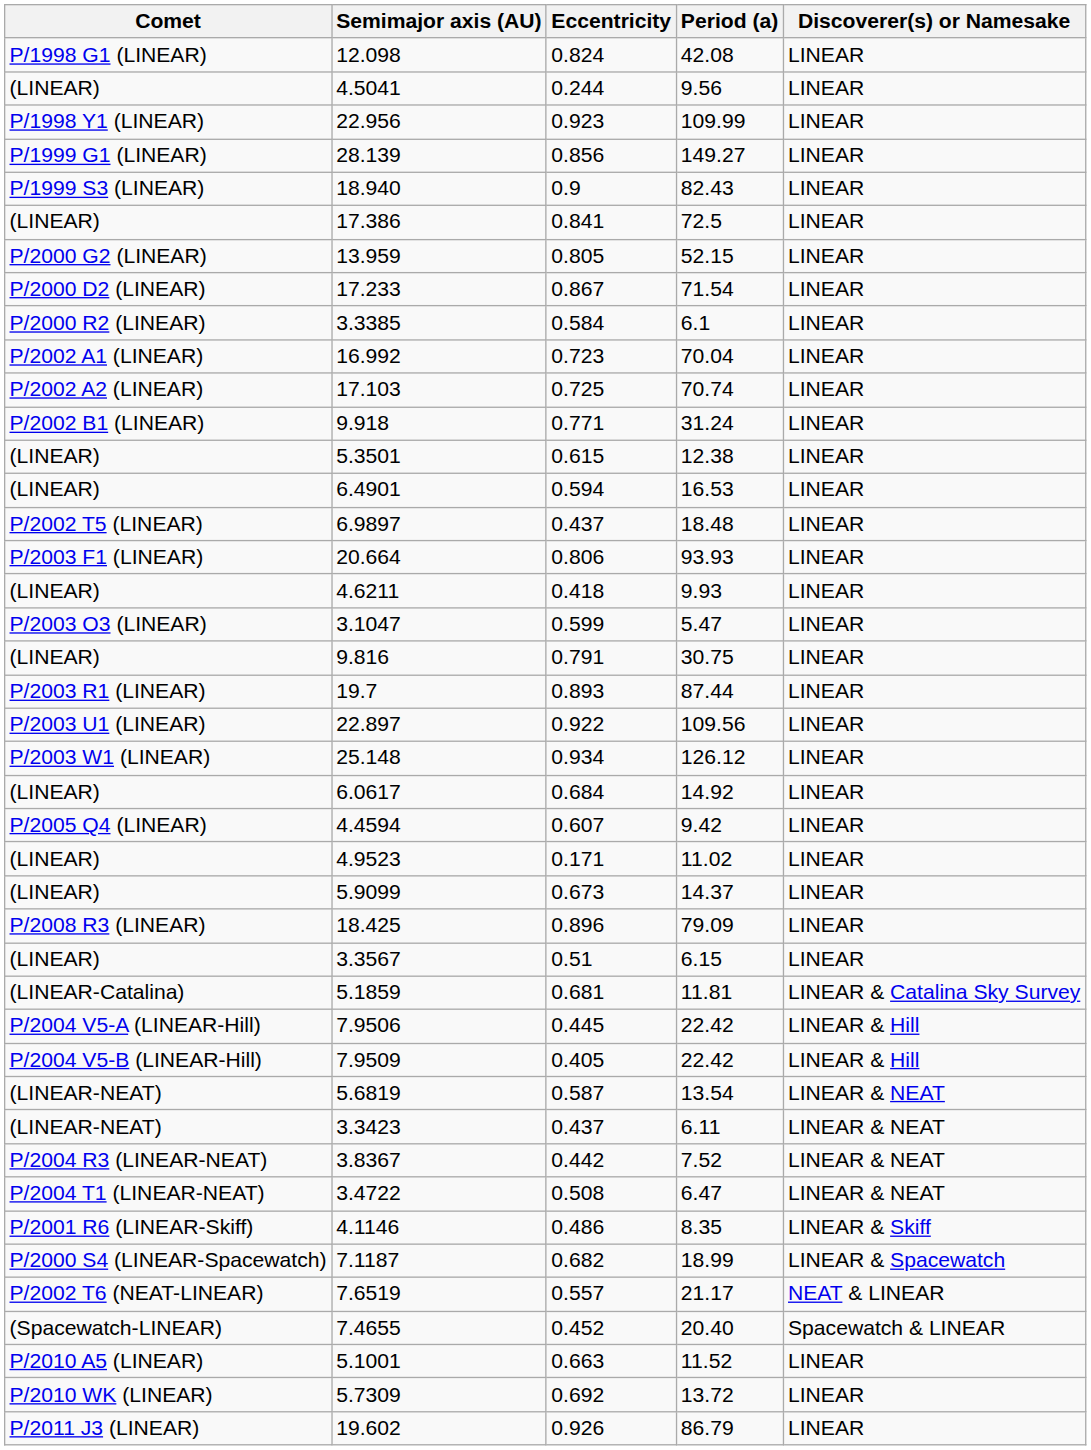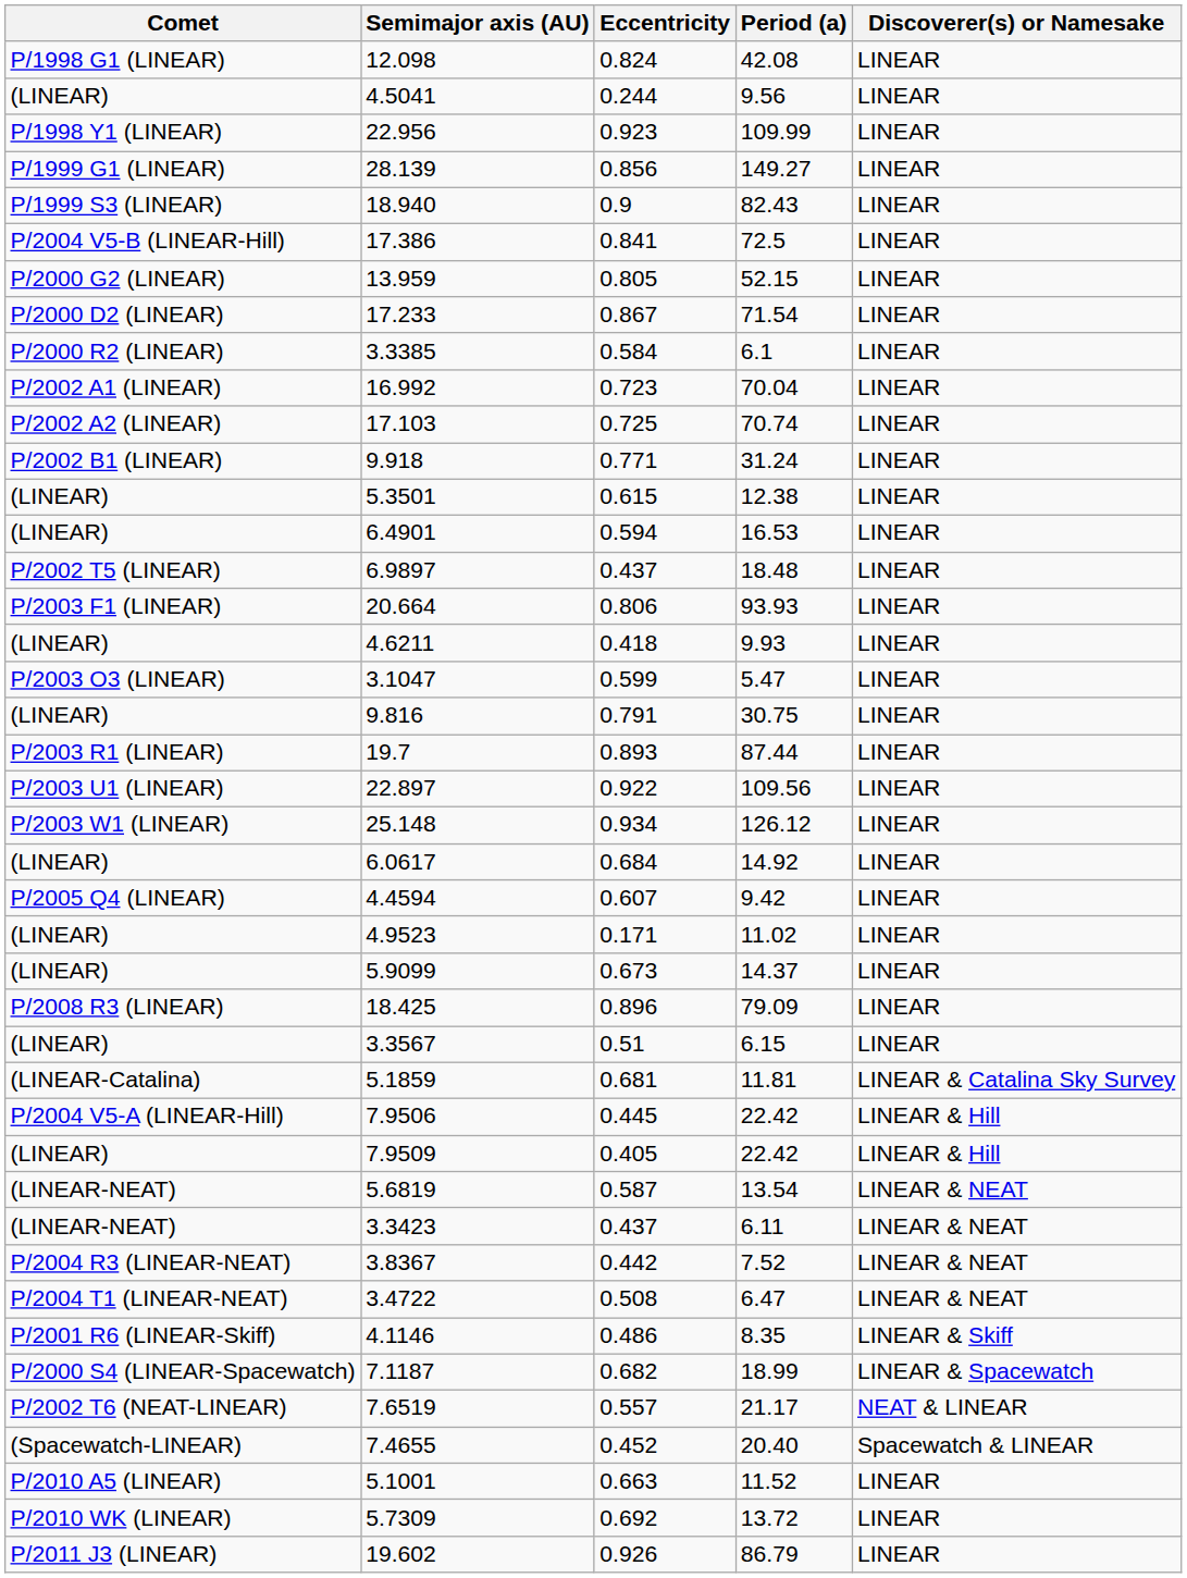17.386 | Comet: (LINEAR) -> P/2004 V5-B (LINEAR-Hill)
7.9509 | Comet: P/2004 V5-B (LINEAR-Hill) -> (LINEAR)
